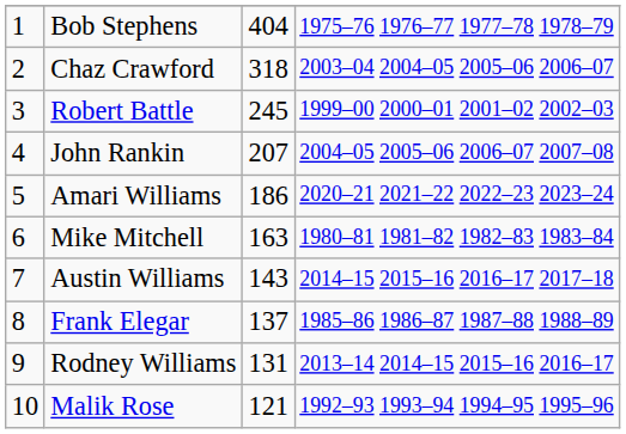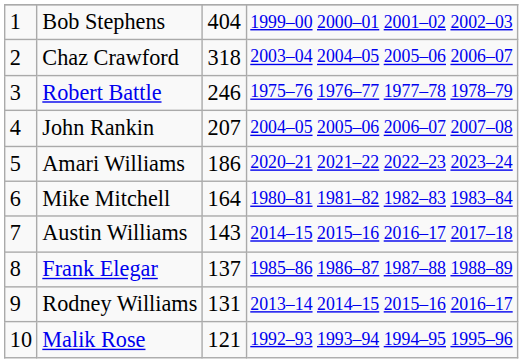Bob Stephens | column 4: 1975–76 1976–77 1977–78 1978–79 -> 1999–00 2000–01 2001–02 2002–03
Robert Battle | column 3: 245 -> 246
Robert Battle | column 4: 1999–00 2000–01 2001–02 2002–03 -> 1975–76 1976–77 1977–78 1978–79
Mike Mitchell | column 3: 163 -> 164
